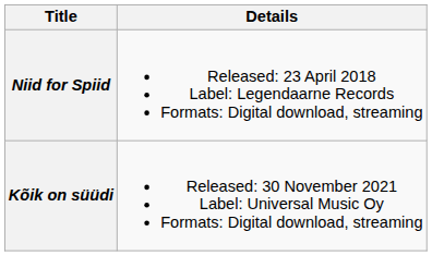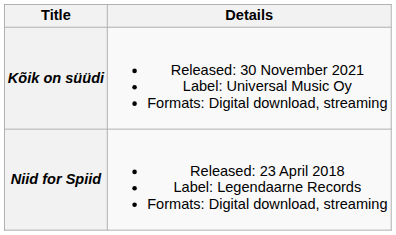rows swapped: Niid for Spiid <-> Kõik on süüdi
